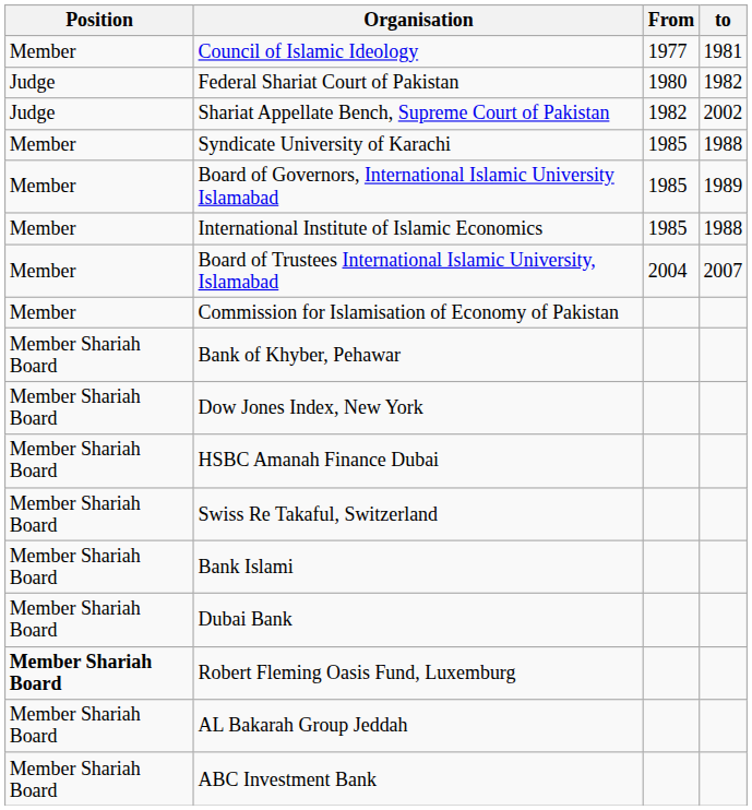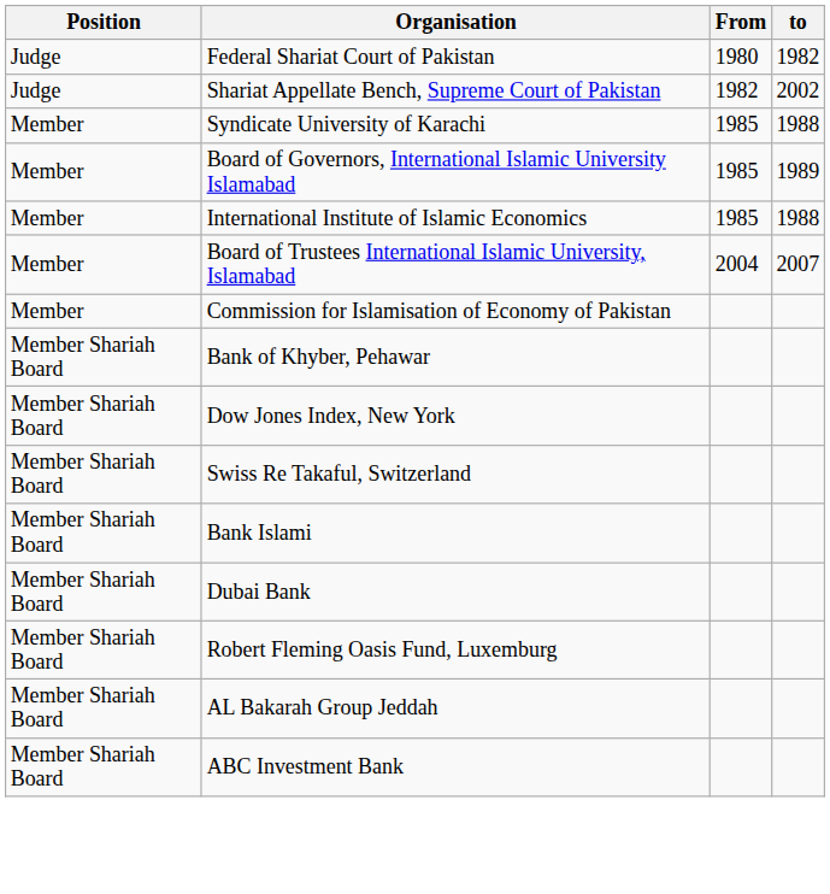- row: Member | Council of Islamic Ideology | 1977 | 1981
- row: Member Shariah Board | HSBC Amanah Finance Dubai
Robert Fleming Oasis Fund, Luxemburg | Position: bold -> normal
